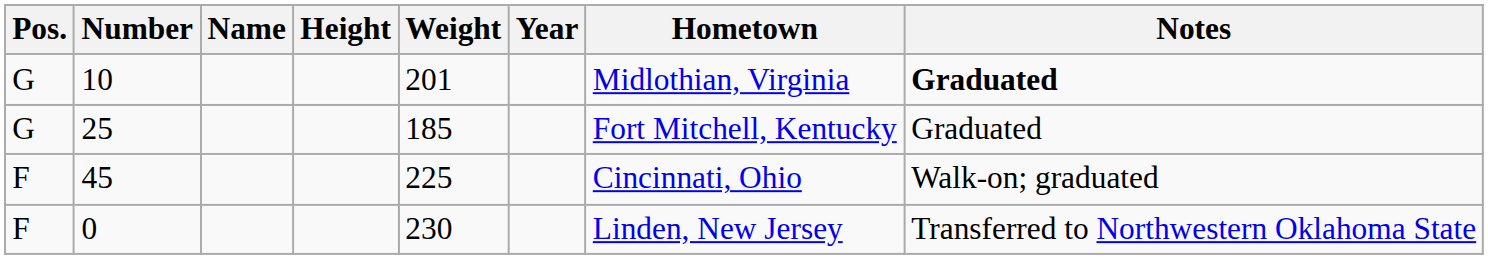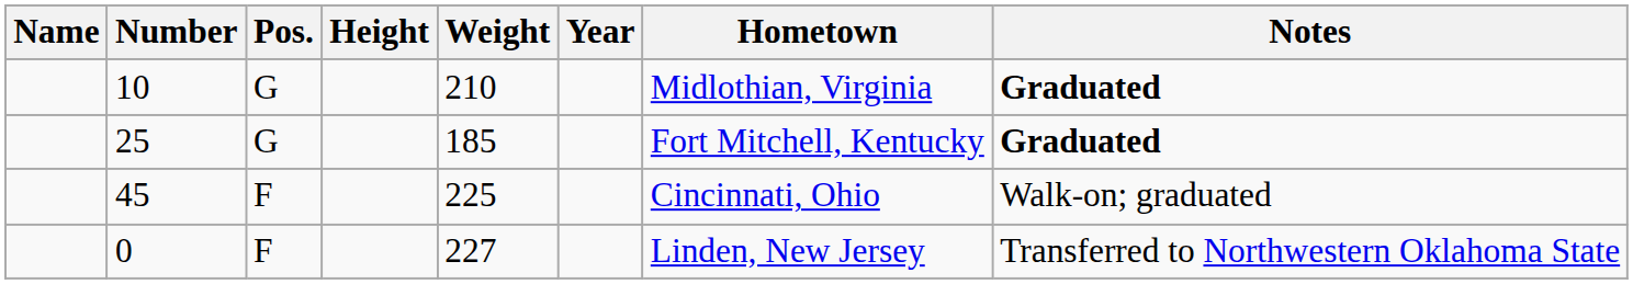columns swapped: Name <-> Pos.
10 | Weight: 201 -> 210
25 | Notes: normal -> bold
0 | Weight: 230 -> 227
